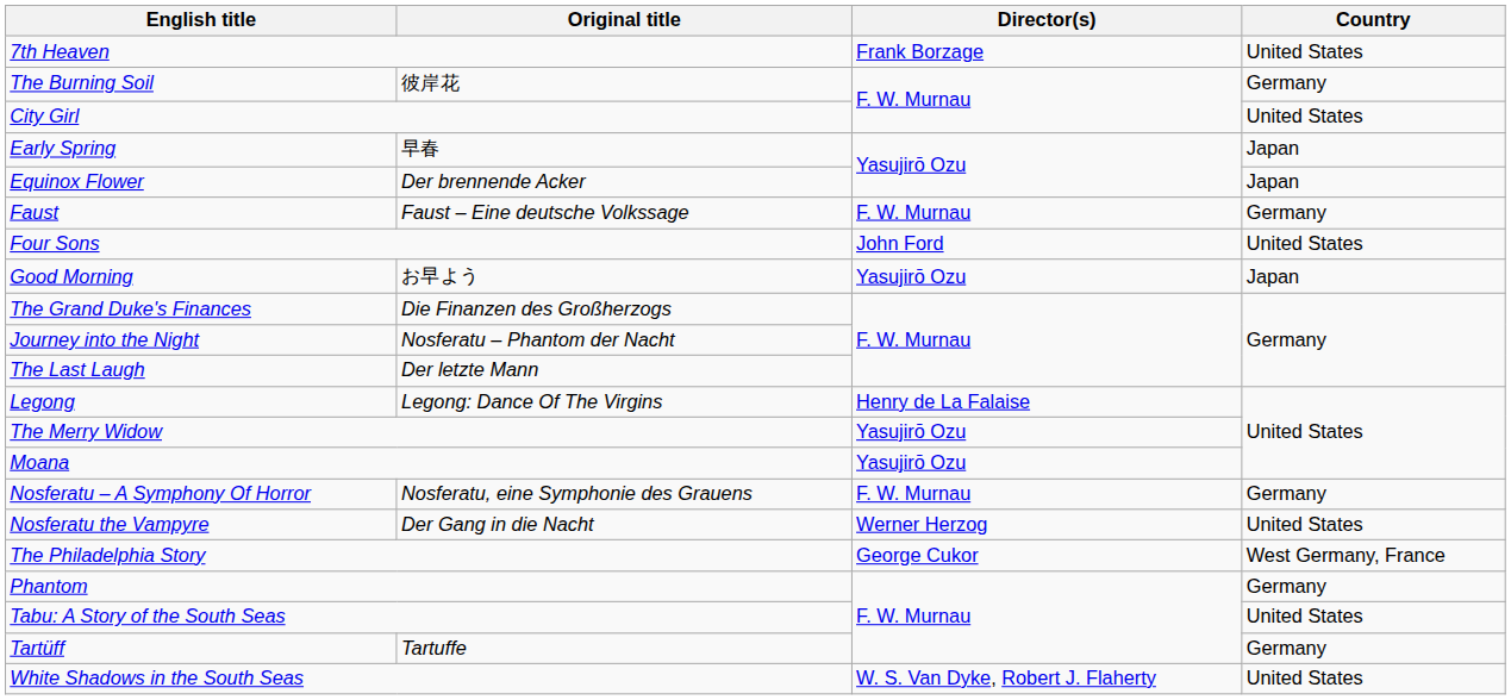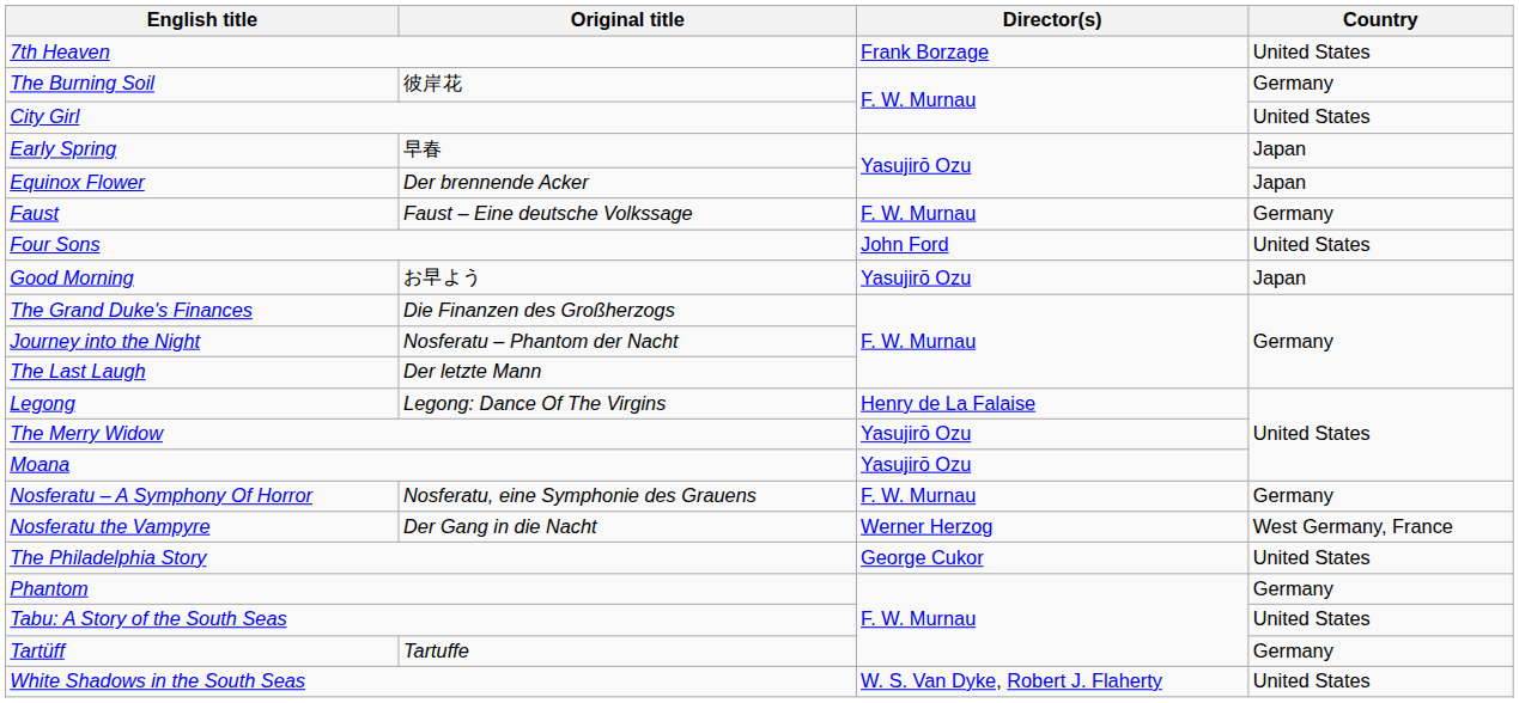Nosferatu the Vampyre | Country: United States -> West Germany, France
The Philadelphia Story | Country: West Germany, France -> United States
